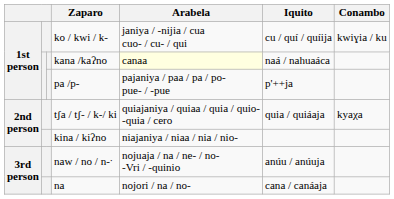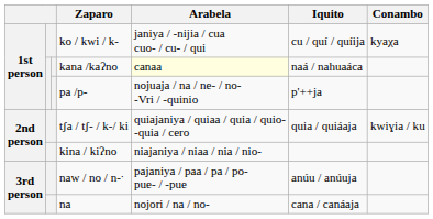ko / kwi / k- | Conambo: kwiɣia / ku -> kyaχa
pa /p- | Arabela: pajaniya / paa / pa / po- pue- / -pue -> nojuaja / na / ne- / no- -Vri / -quinio
tʃa / tʃ- / k-/ ki | Conambo: kyaχa -> kwiɣia / ku
naw / no / n-ˑ | Arabela: nojuaja / na / ne- / no- -Vri / -quinio -> pajaniya / paa / pa / po- pue- / -pue
